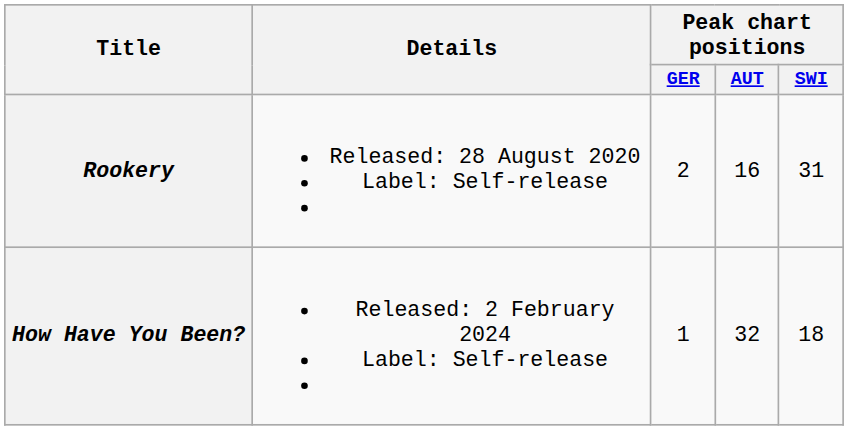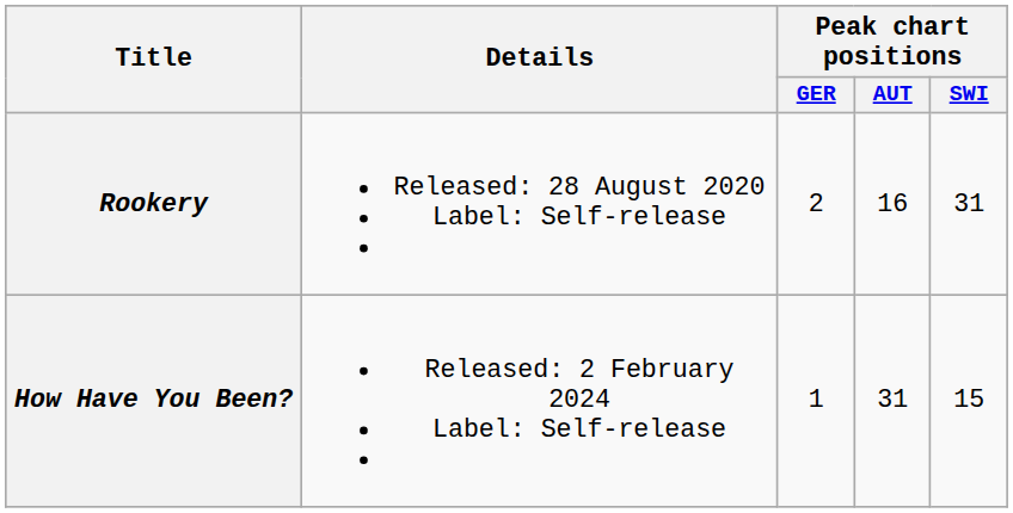How Have You Been? | Peak chart positions / AUT: 32 -> 31
How Have You Been? | Peak chart positions / SWI: 18 -> 15
